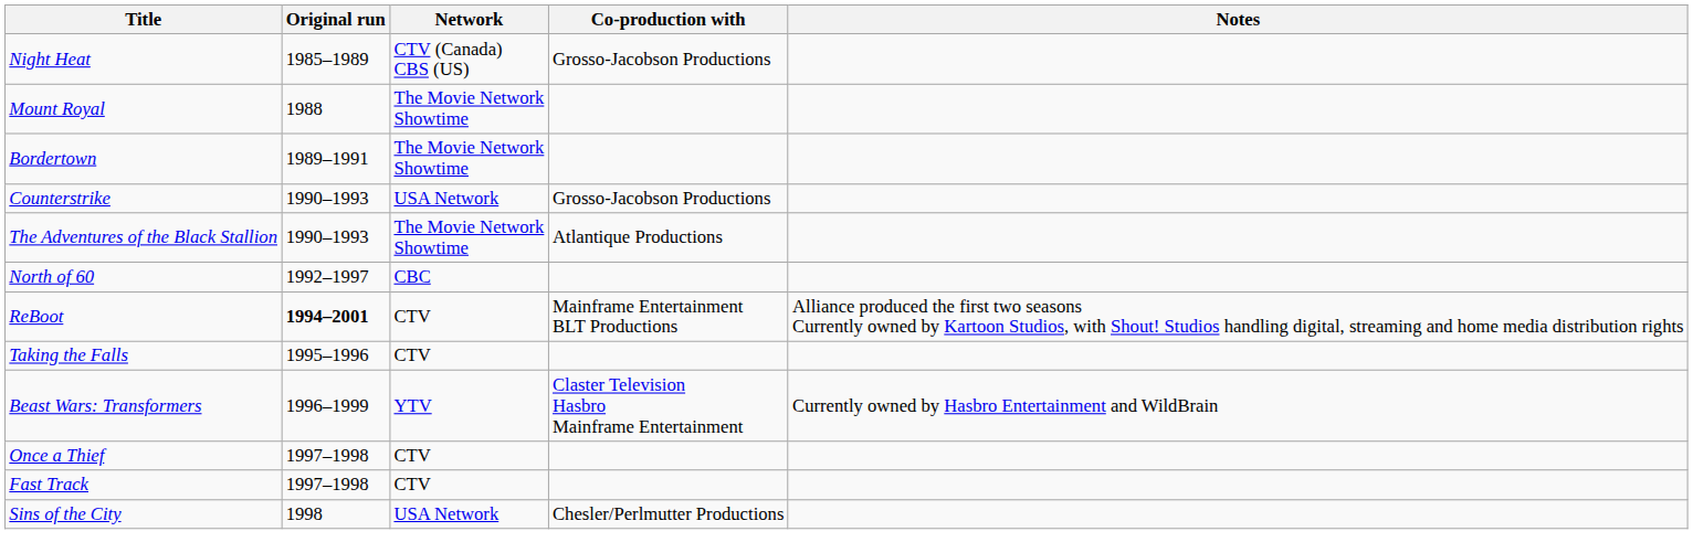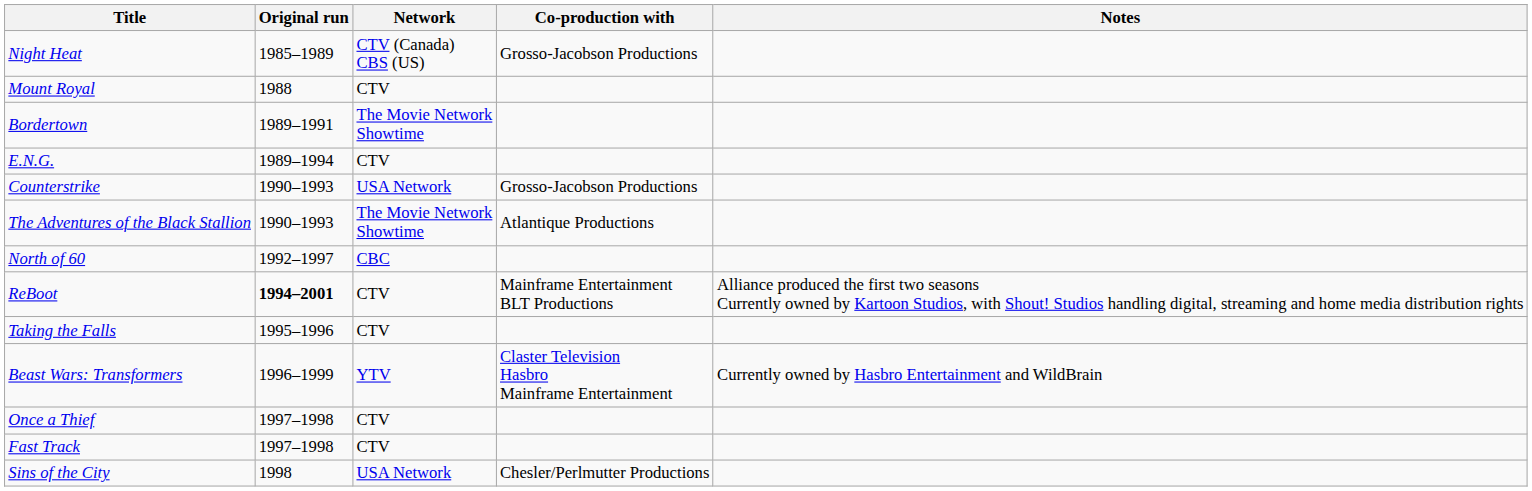Mount Royal | Network: The Movie Network Showtime -> CTV
+ row: E.N.G. | 1989–1994 | CTV
